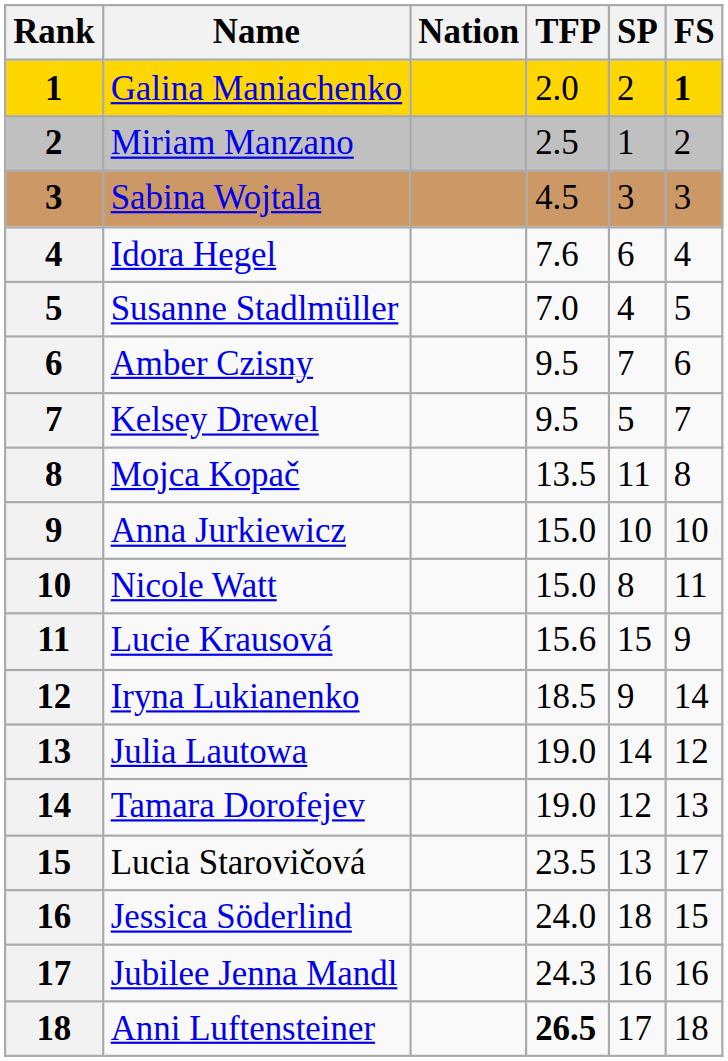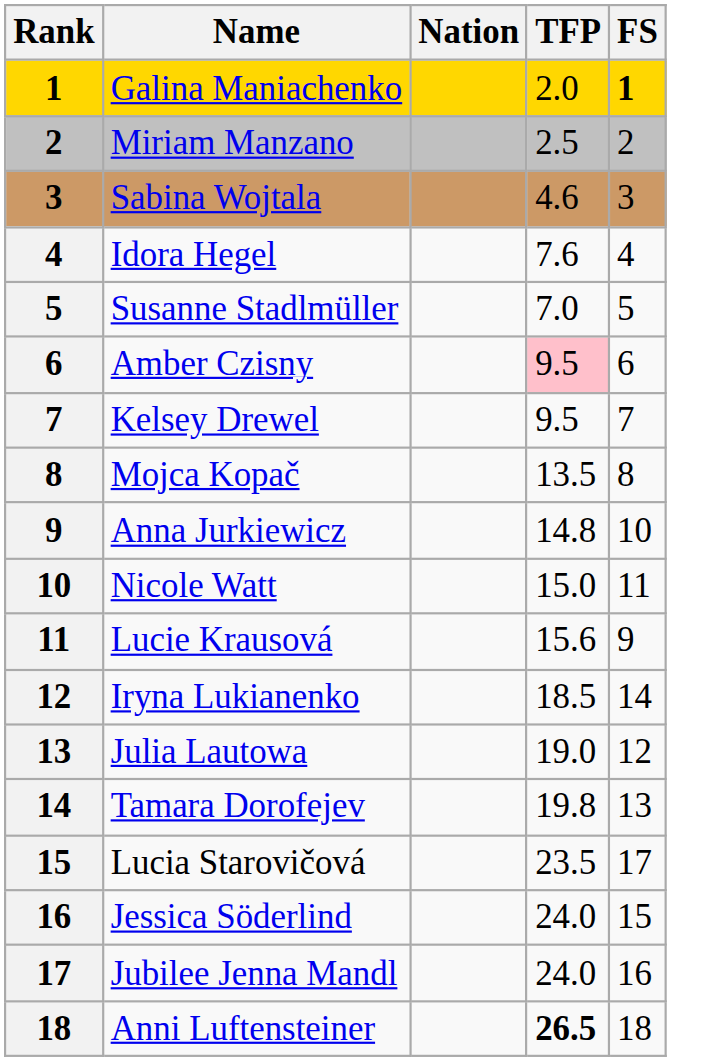- column: SP | 2 | 1 | 3 | 6 | 4 | 7 | 5 | 11 | 10 | 8 | 15 | 9 | 14 | 12 | 13 | 18 | 16 | 17
Sabina Wojtala | TFP: 4.5 -> 4.6
Amber Czisny | TFP: no background -> pink background
Anna Jurkiewicz | TFP: 15.0 -> 14.8
Tamara Dorofejev | TFP: 19.0 -> 19.8
Jubilee Jenna Mandl | TFP: 24.3 -> 24.0
